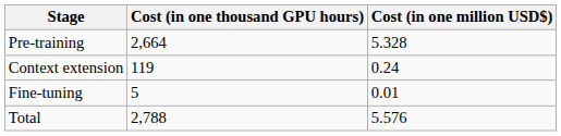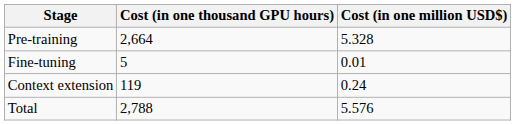rows swapped: Context extension <-> Fine-tuning
